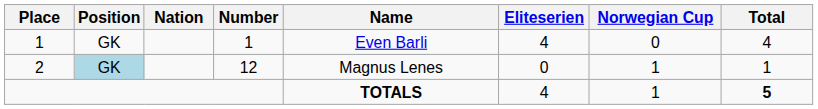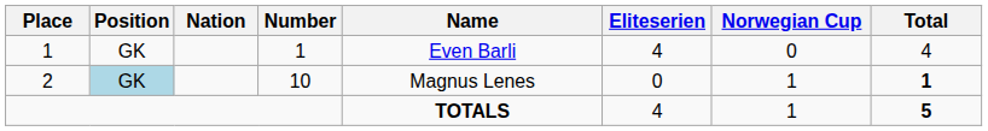2 | Number: 12 -> 10
2 | Total: normal -> bold
